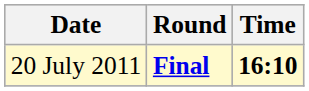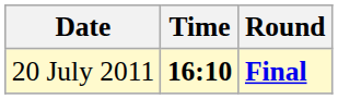columns swapped: Time <-> Round
